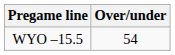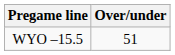WYO –15.5 | Over/under: 54 -> 51
